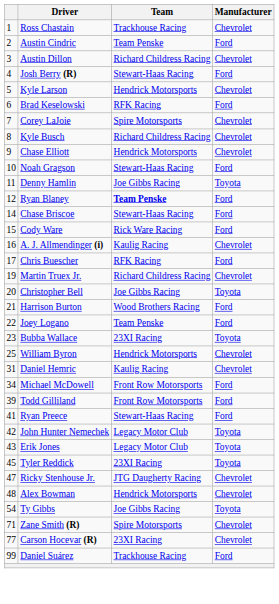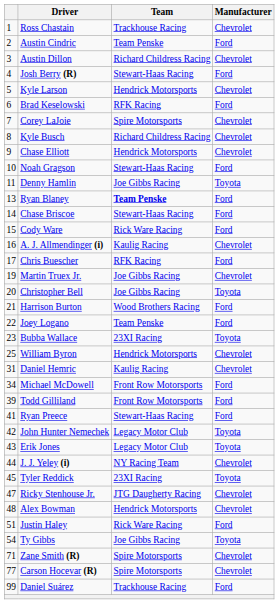Ryan Blaney | column 1: 12 -> 13
Martin Truex Jr. | Team: Richard Childress Racing -> Joe Gibbs Racing
+ row: 44 | J. J. Yeley (i) | NY Racing Team | Chevrolet
+ row: 51 | Justin Haley | Rick Ware Racing | Ford
Carson Hocevar (R) | Team: 23XI Racing -> Spire Motorsports
